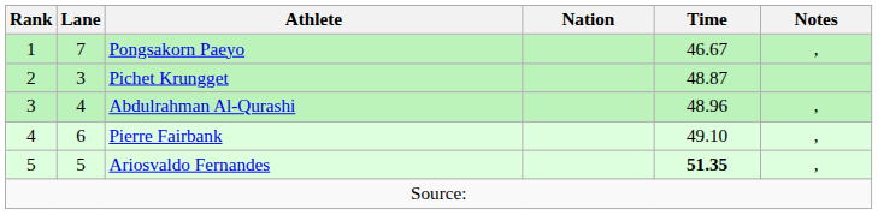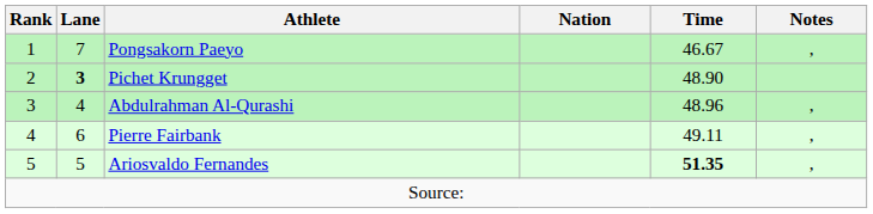Pichet Krungget | Lane: normal -> bold
Pichet Krungget | Time: 48.87 -> 48.90
Pierre Fairbank | Time: 49.10 -> 49.11
